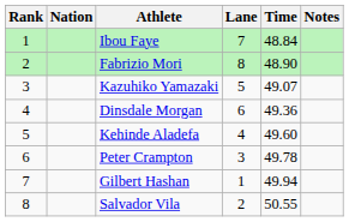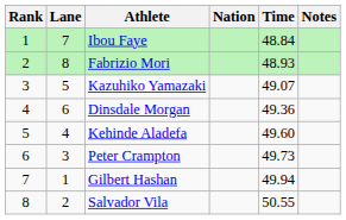columns swapped: Lane <-> Nation
Fabrizio Mori | Time: 48.90 -> 48.93
Peter Crampton | Time: 49.78 -> 49.73
